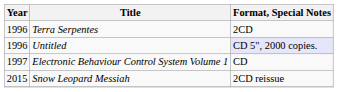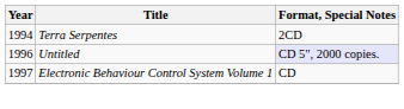Terra Serpentes | Year: 1996 -> 1994
- row: 2015 | Snow Leopard Messiah | 2CD reissue
